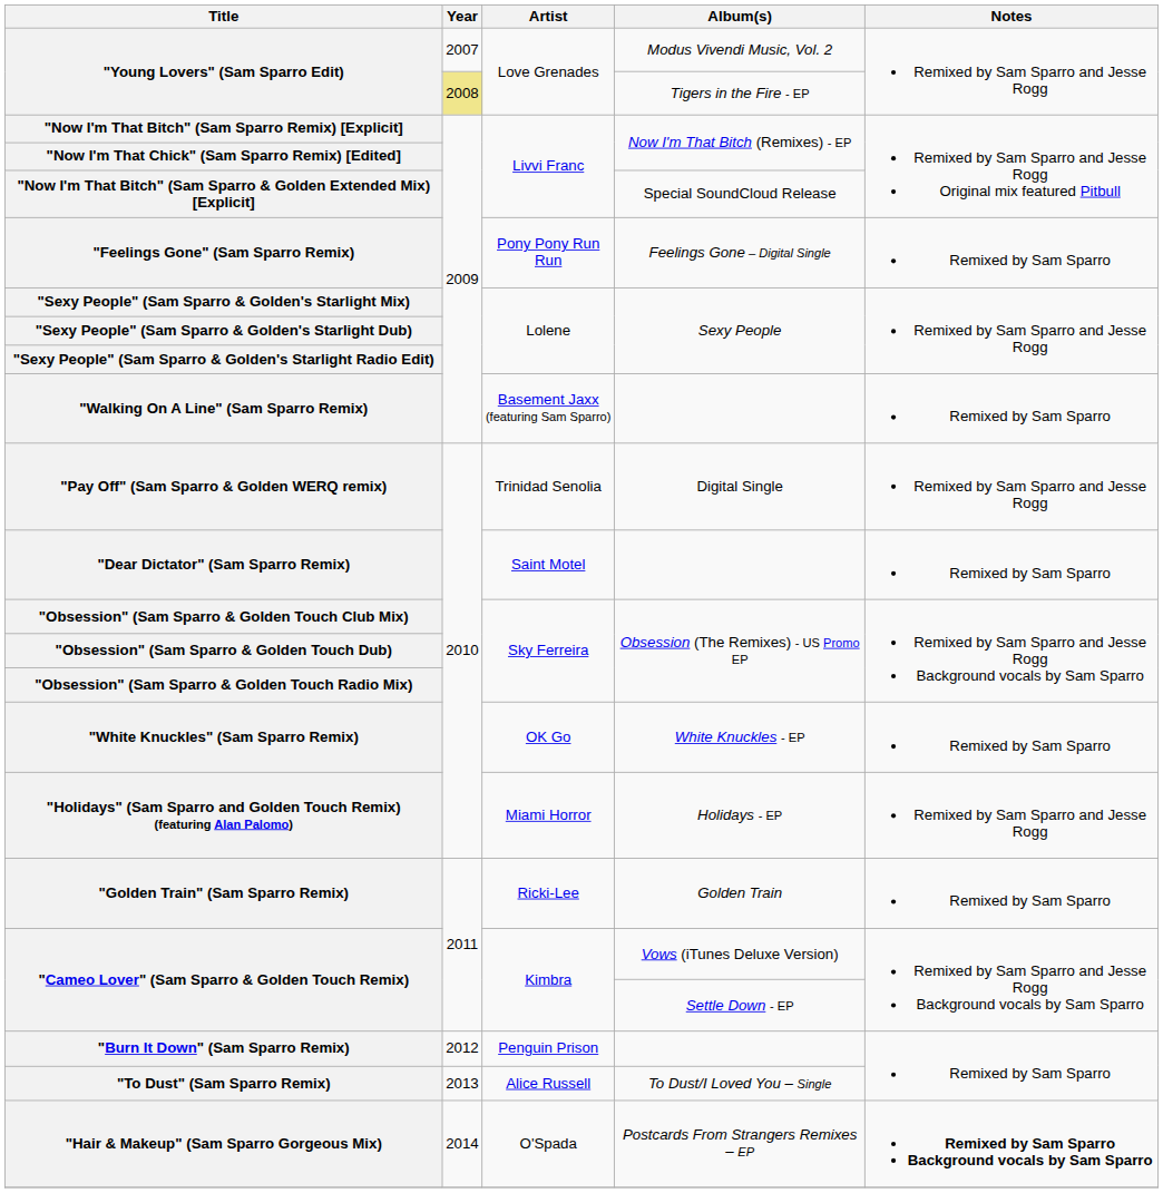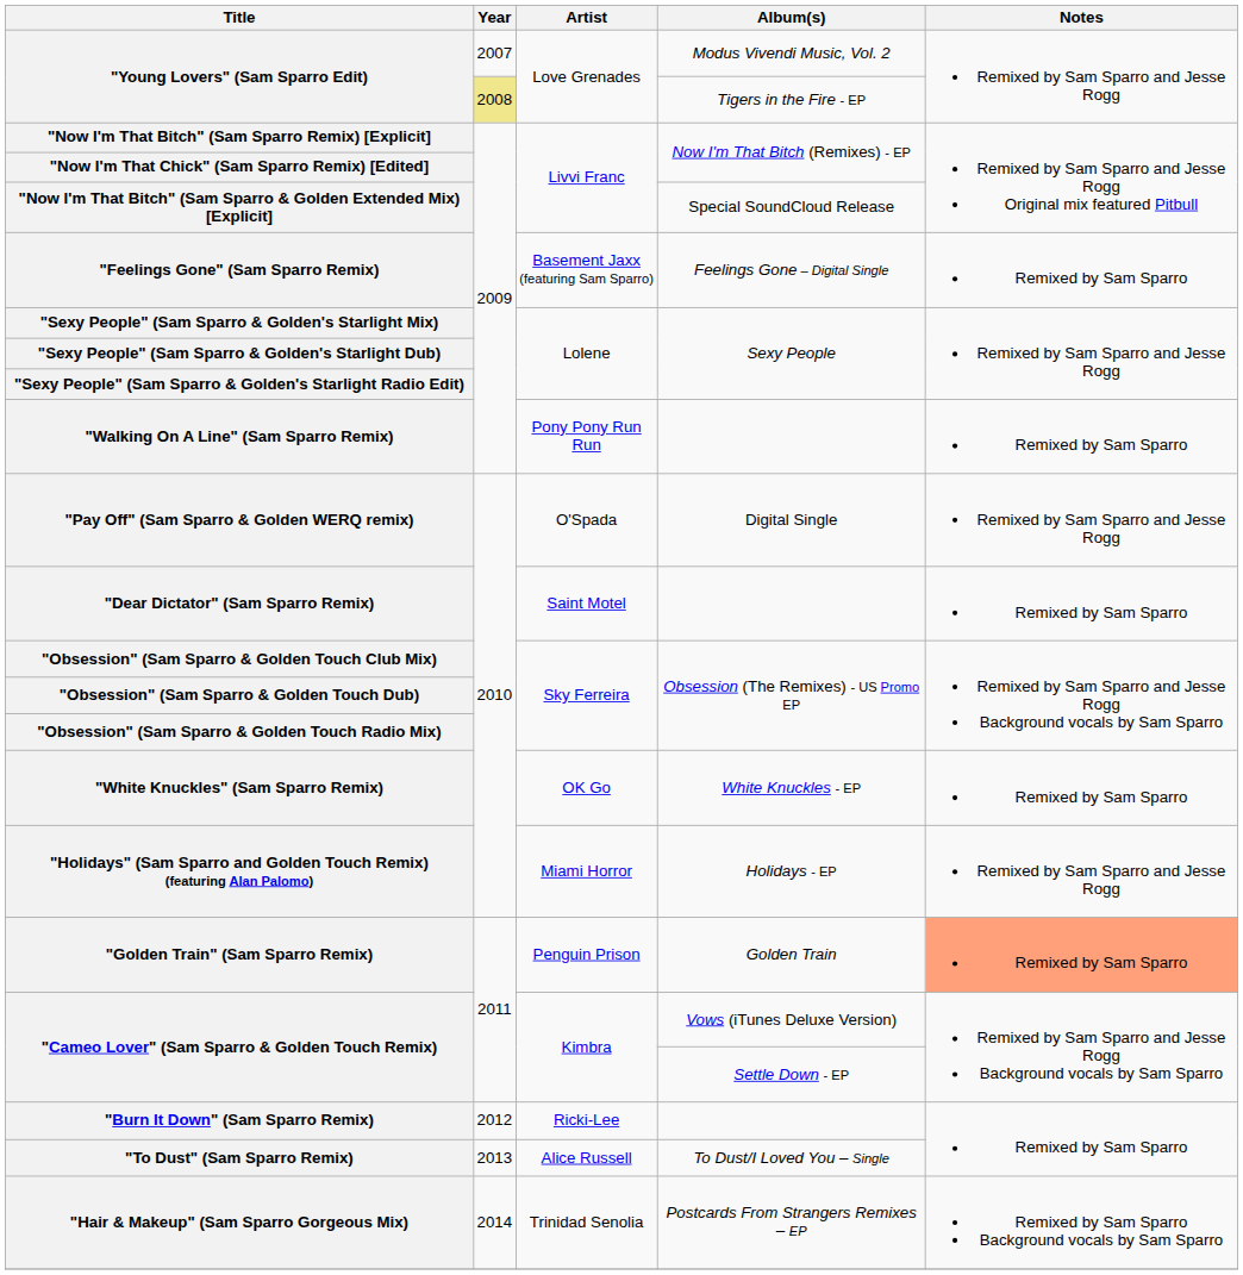"Feelings Gone" (Sam Sparro Remix) | Artist: Pony Pony Run Run -> Basement Jaxx (featuring Sam Sparro)
"Walking On A Line" (Sam Sparro Remix) | Artist: Basement Jaxx (featuring Sam Sparro) -> Pony Pony Run Run
"Pay Off" (Sam Sparro & Golden WERQ remix) | Artist: Trinidad Senolia -> O'Spada
"Golden Train" (Sam Sparro Remix) | Artist: Ricki-Lee -> Penguin Prison
"Golden Train" (Sam Sparro Remix) | Notes: no background -> lightsalmon background
"Burn It Down" (Sam Sparro Remix) | Artist: Penguin Prison -> Ricki-Lee
"Hair & Makeup" (Sam Sparro Gorgeous Mix) | Artist: O'Spada -> Trinidad Senolia
"Hair & Makeup" (Sam Sparro Gorgeous Mix) | Notes: bold -> normal
